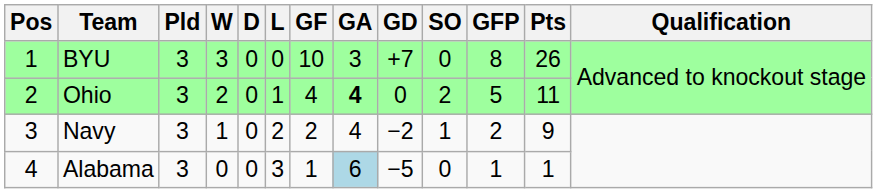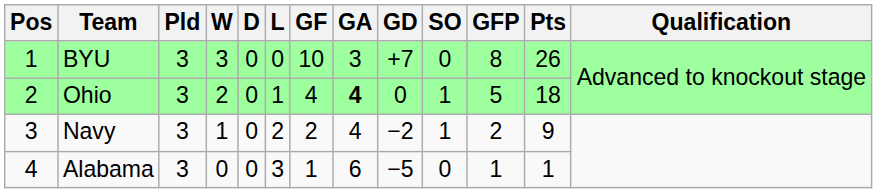Ohio | SO: 2 -> 1
Ohio | Pts: 11 -> 18
Alabama | GA: lightblue background -> no background
